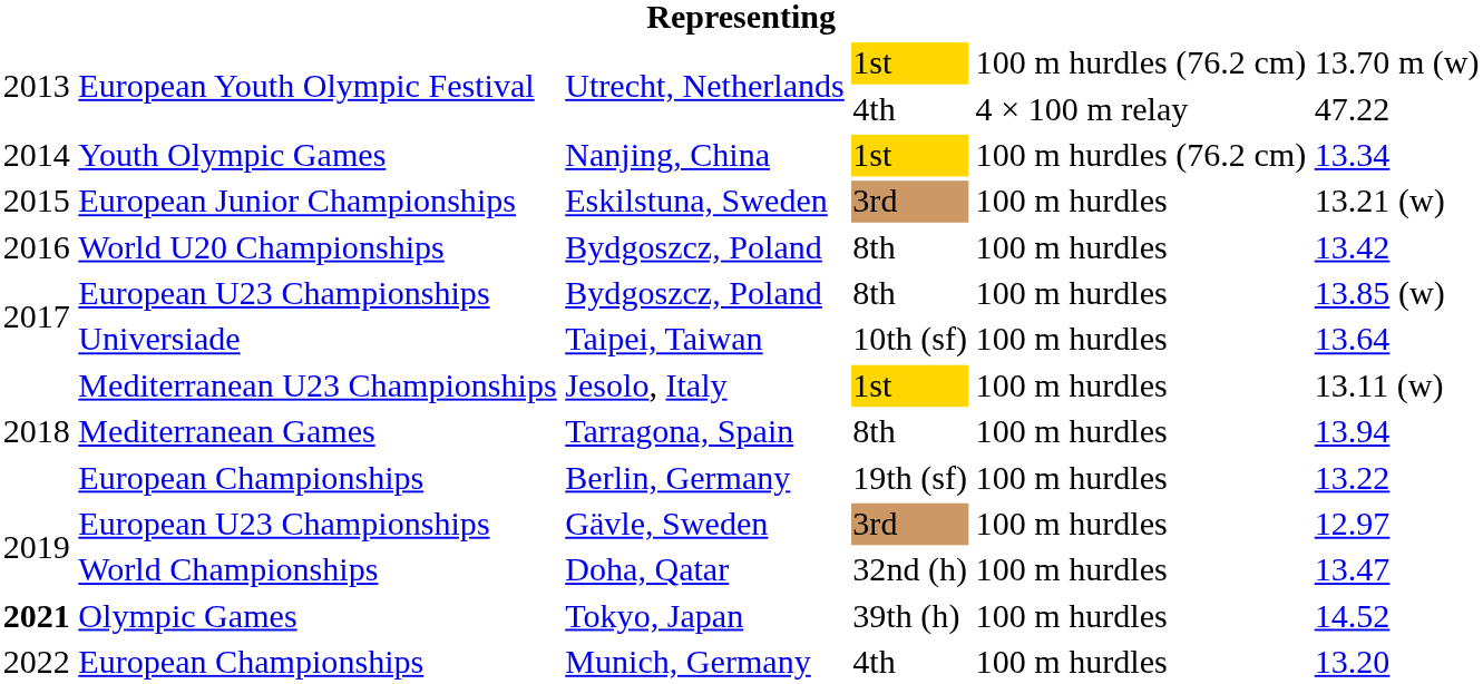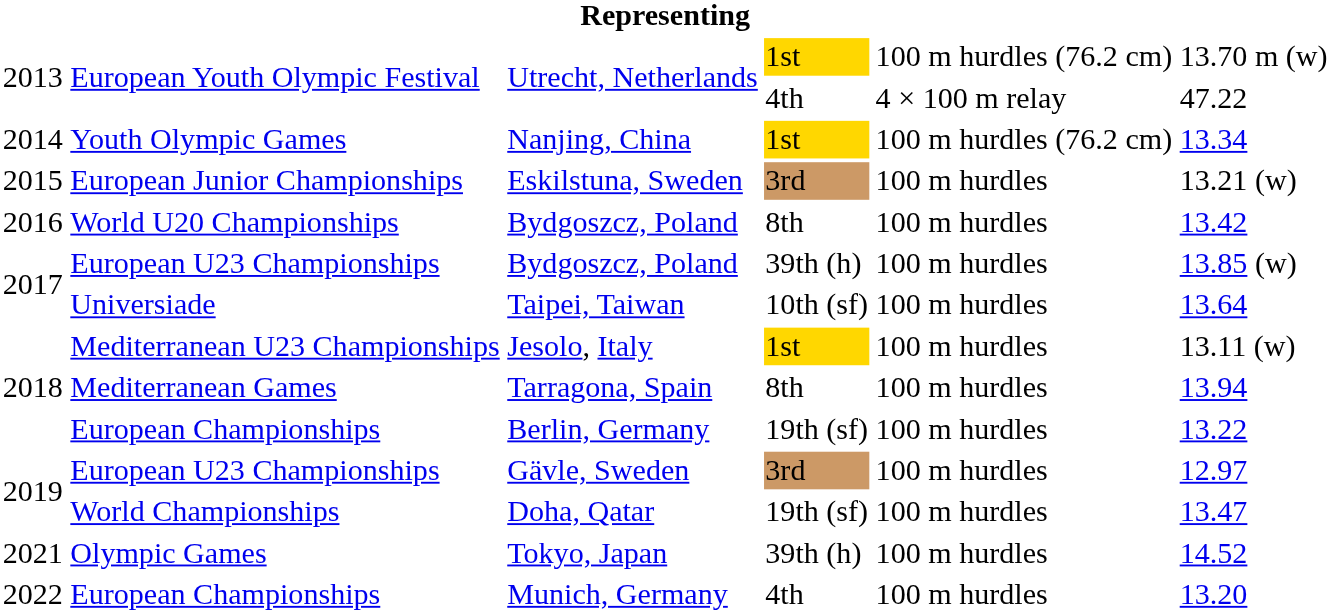European U23 Championships / Bydgoszcz, Poland | column 4: 8th -> 39th (h)
Doha, Qatar | column 4: 32nd (h) -> 19th (sf)
Tokyo, Japan | column 1: bold -> normal
